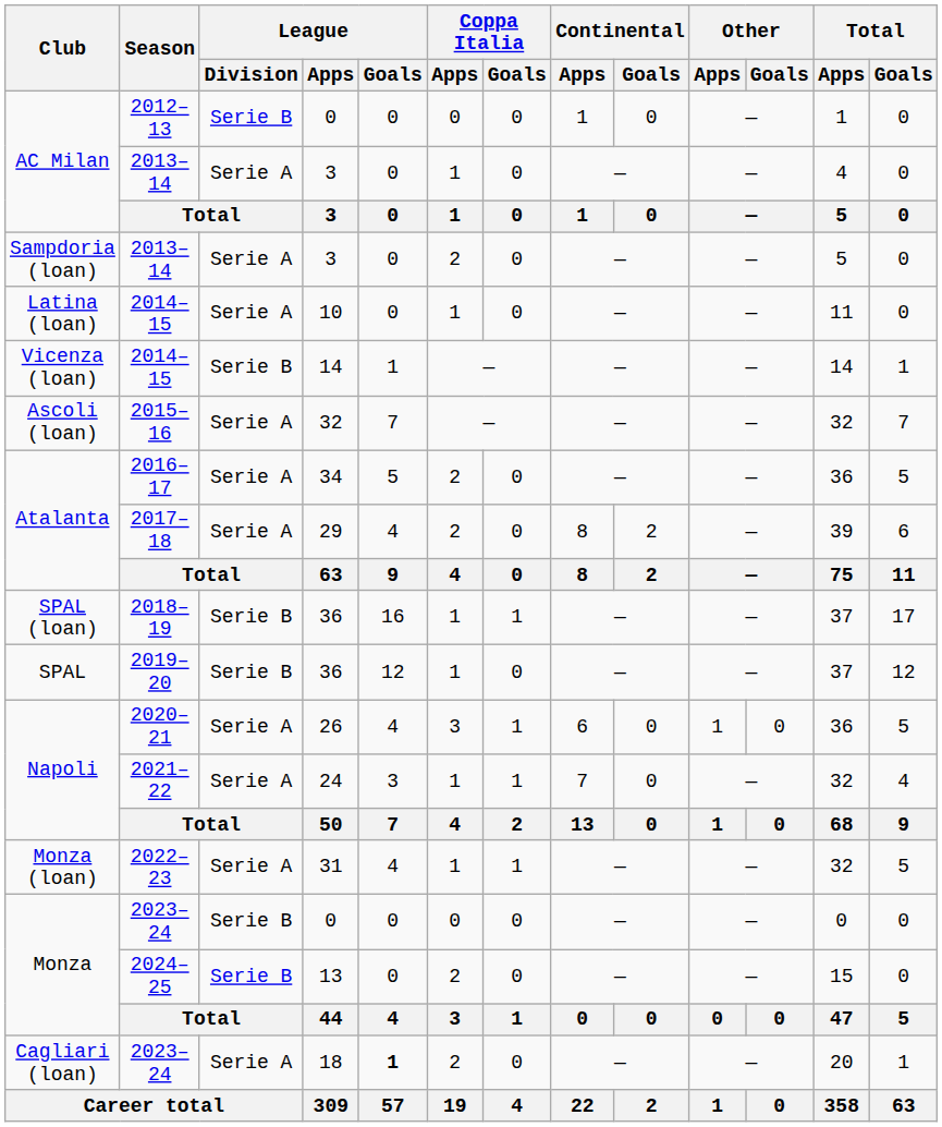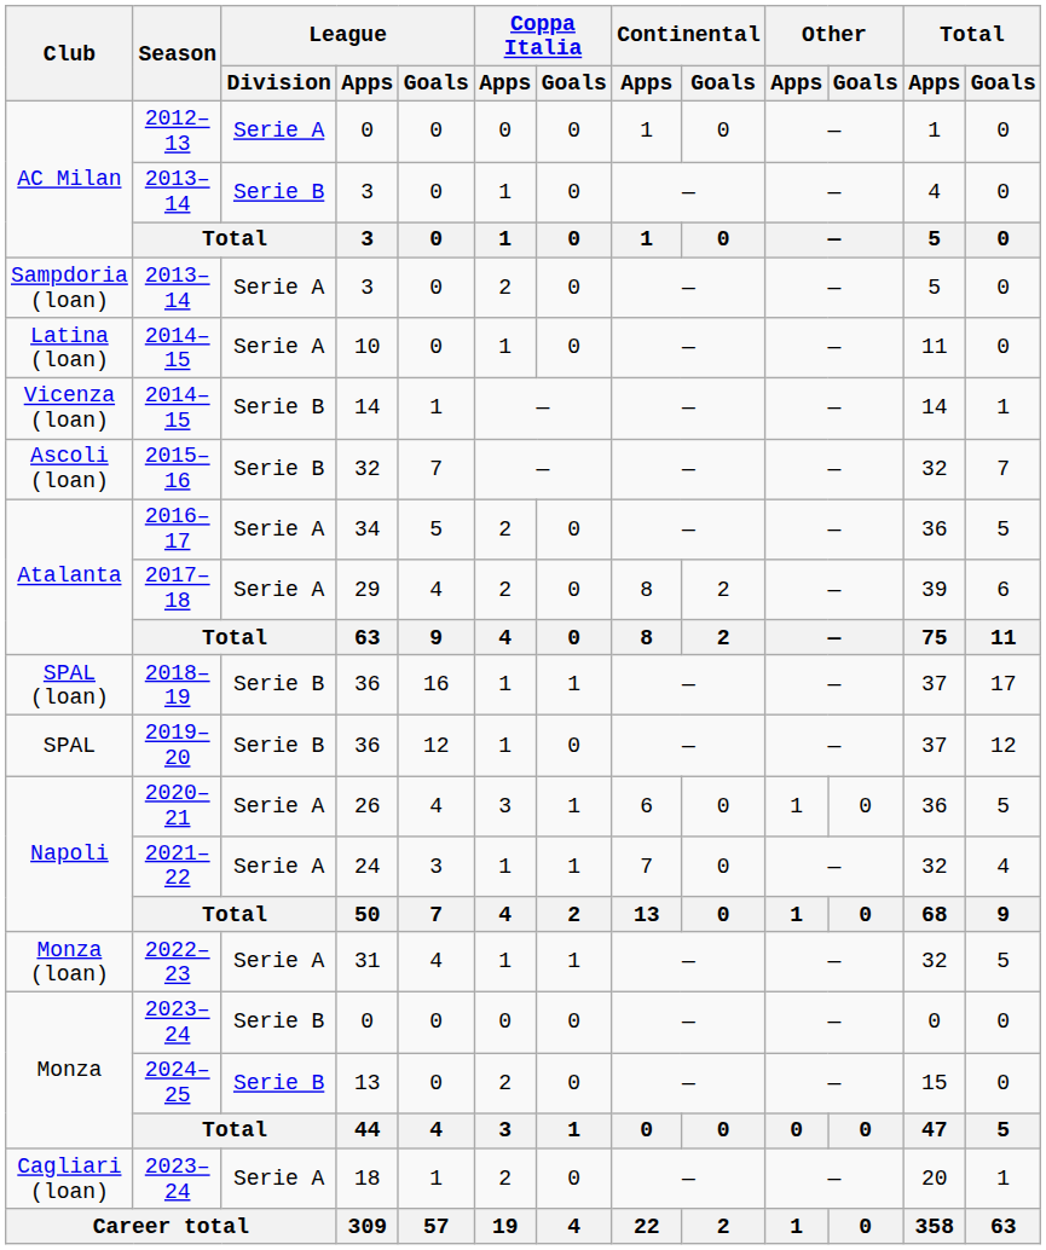2012–13 | League / Division: Serie B -> Serie A
AC Milan / 2013–14 | League / Division: Serie A -> Serie B
2015–16 | League / Division: Serie A -> Serie B
Cagliari (loan) / 2023–24 | League / Goals: bold -> normal
